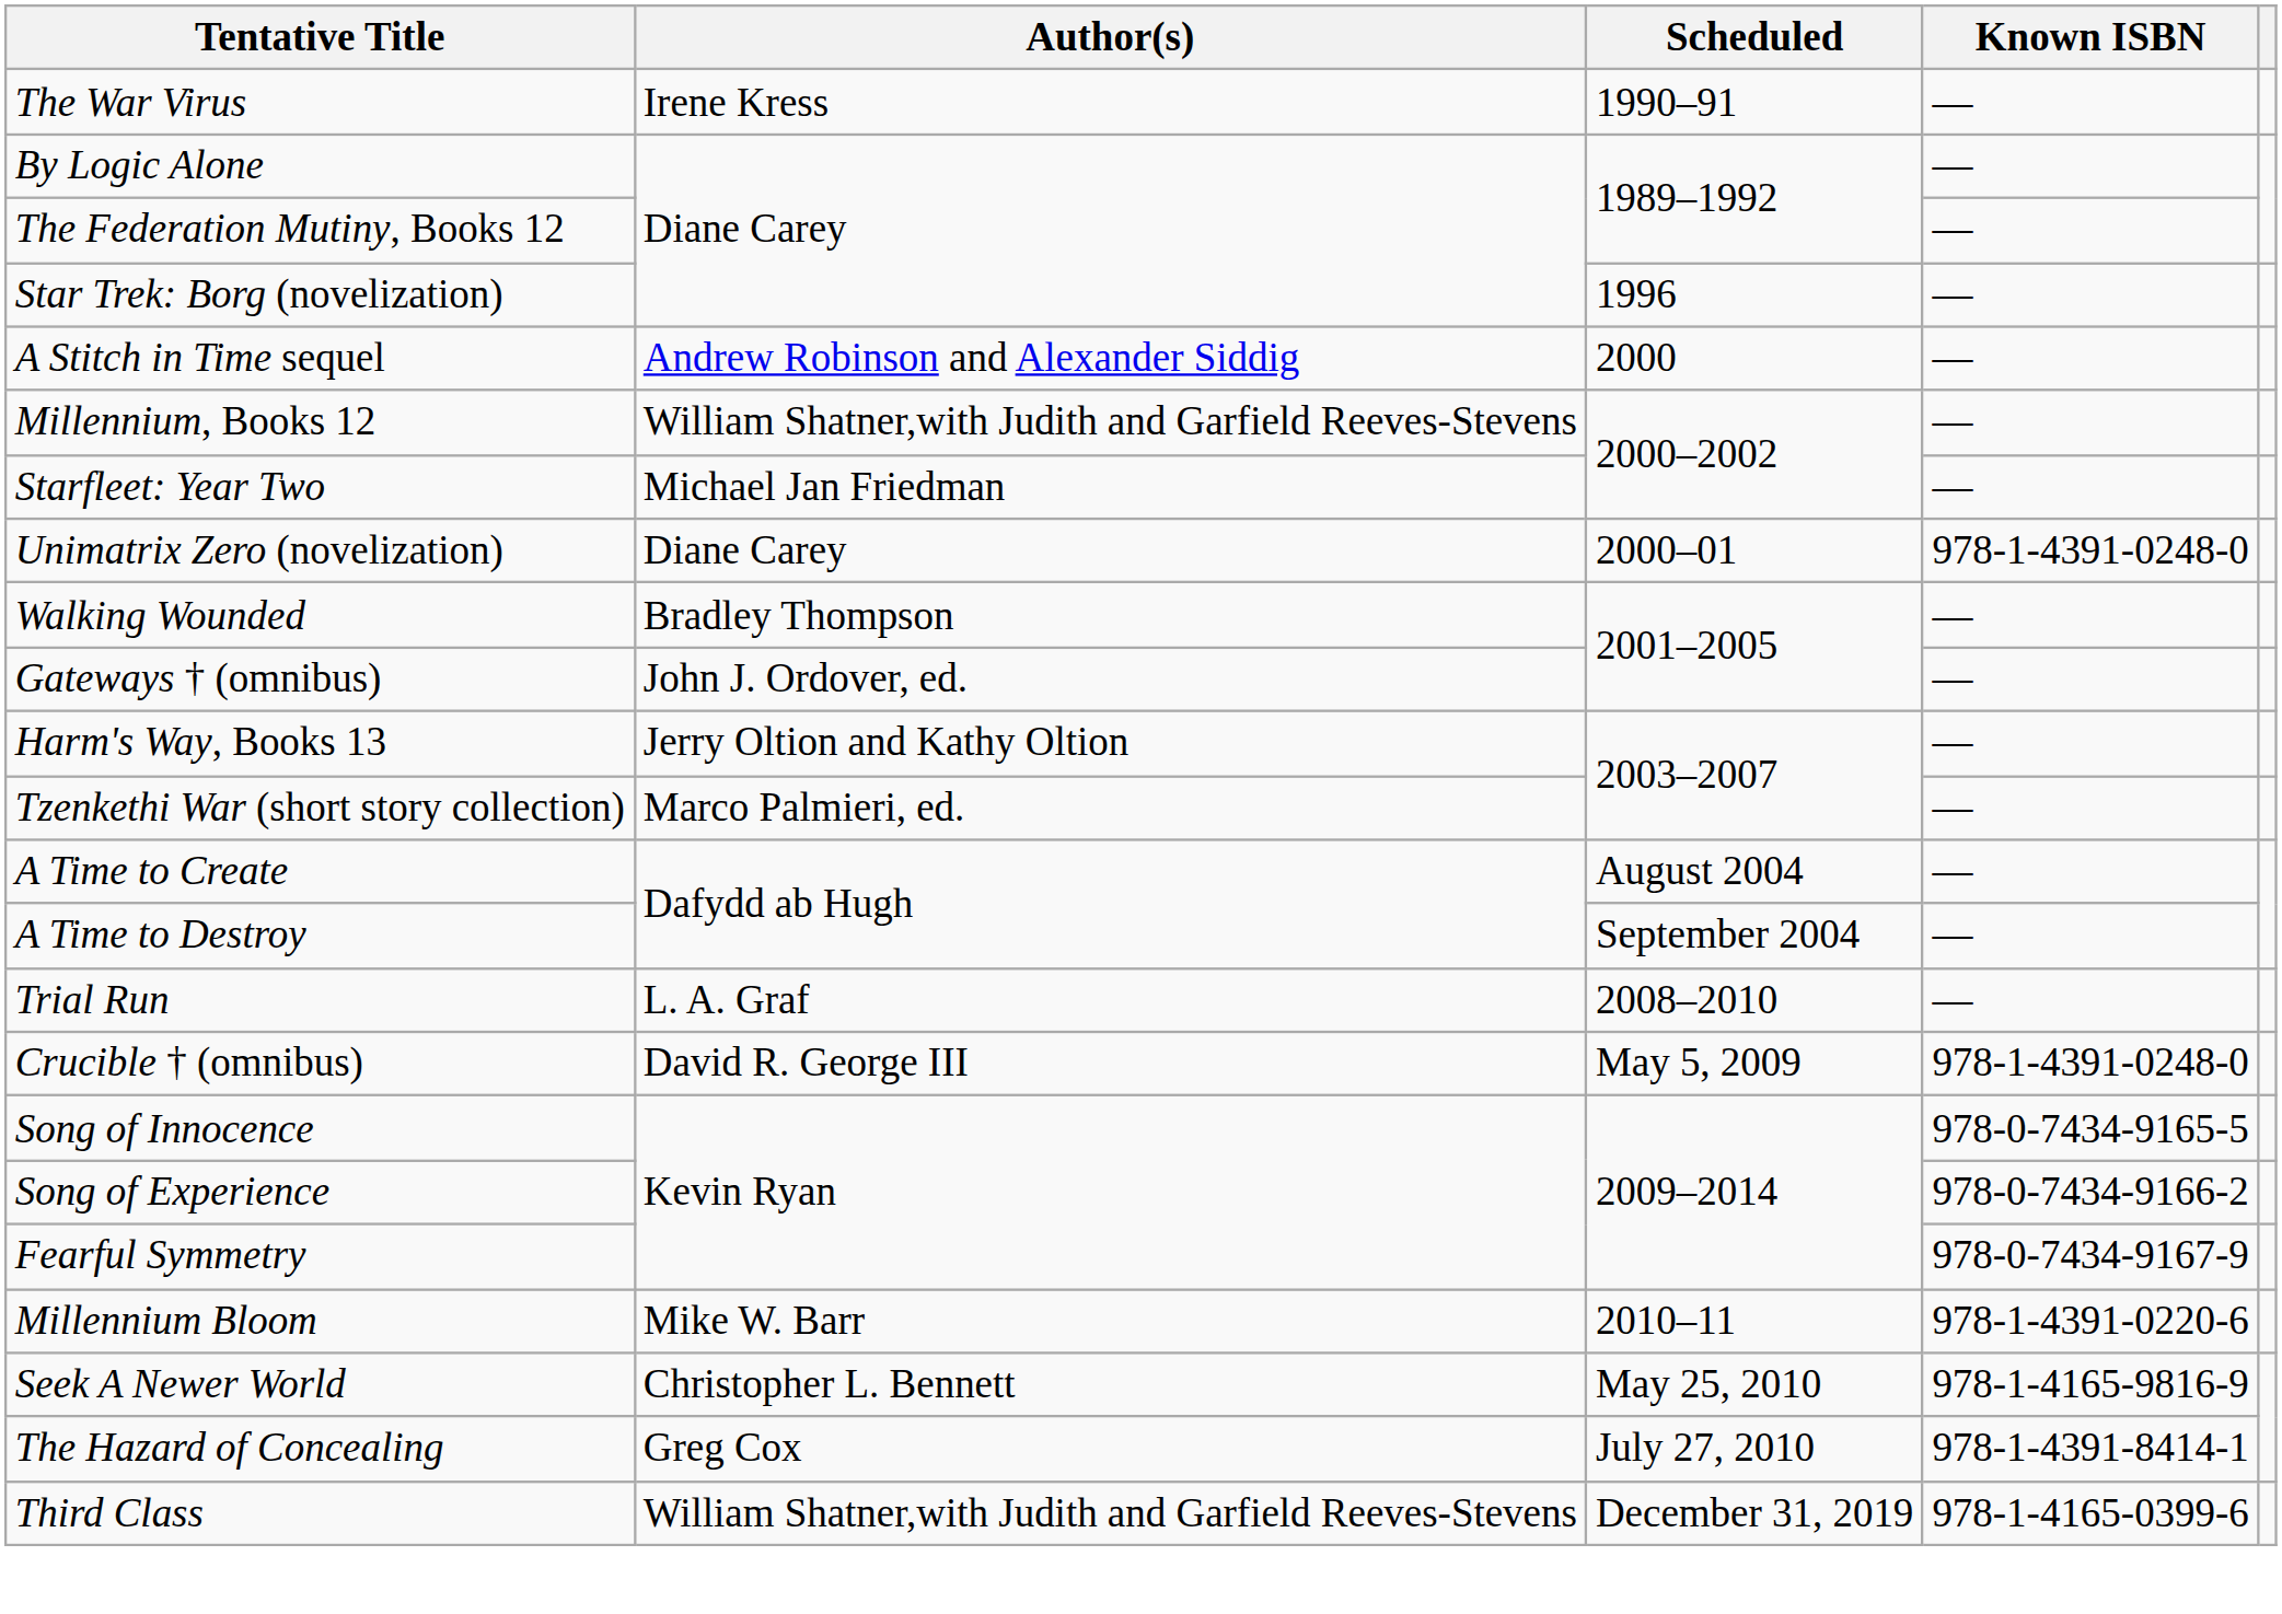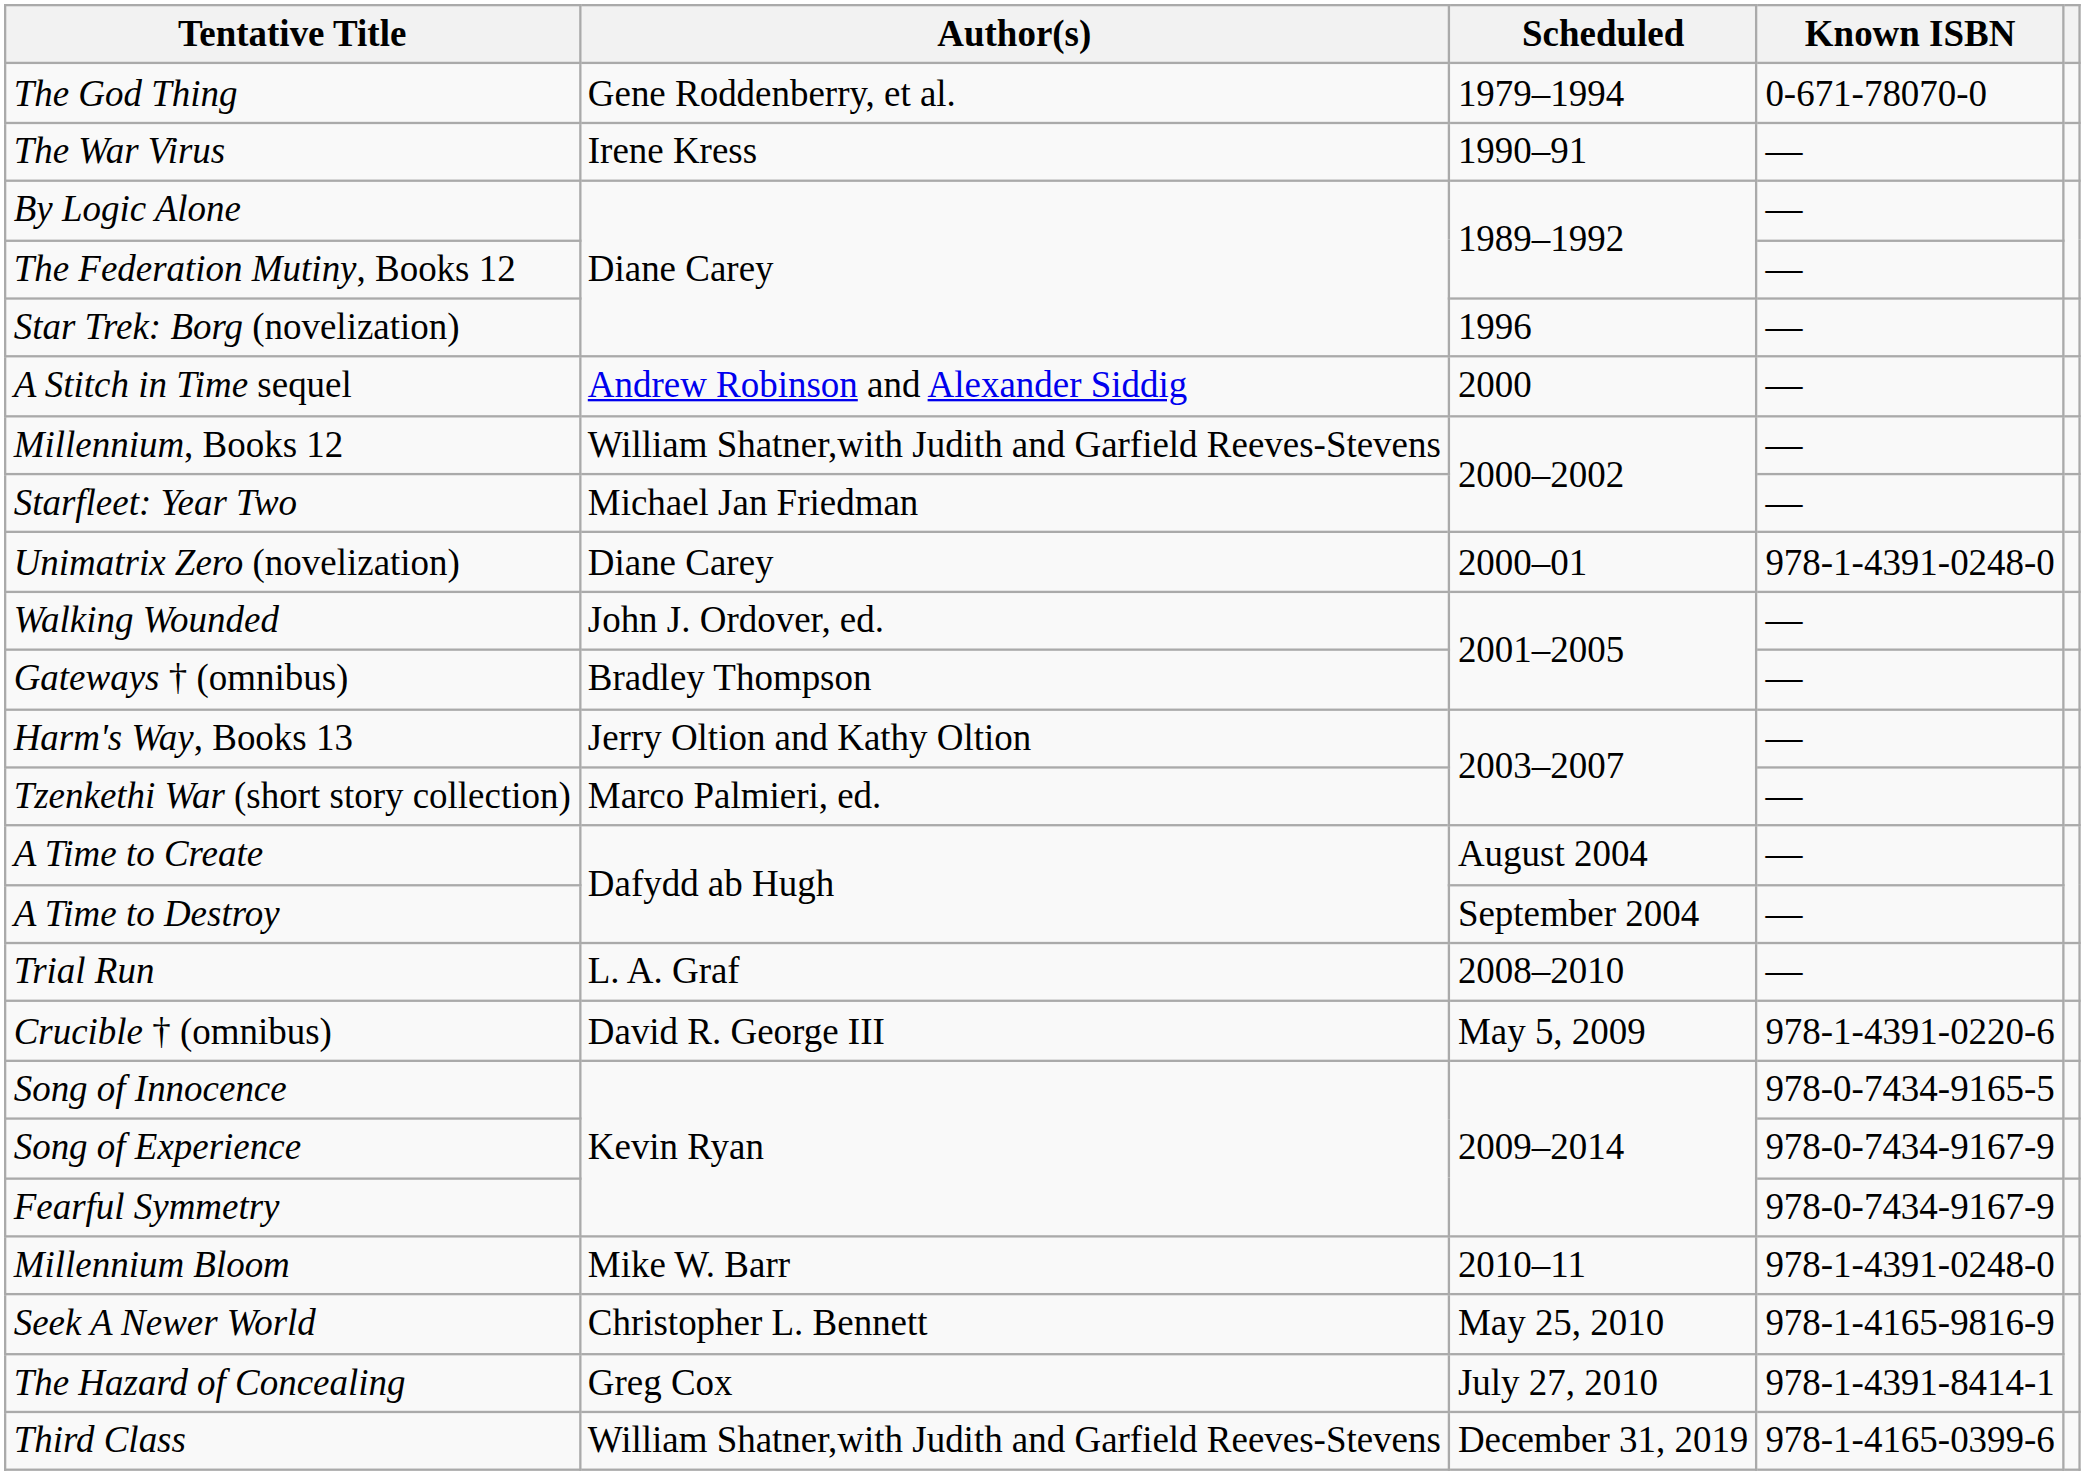+ row: The God Thing | Gene Roddenberry, et al. | 1979–1994 | 0-671-78070-0
Walking Wounded | Author(s): Bradley Thompson -> John J. Ordover, ed.
Gateways † (omnibus) | Author(s): John J. Ordover, ed. -> Bradley Thompson
Crucible † (omnibus) | Known ISBN: 978-1-4391-0248-0 -> 978-1-4391-0220-6
Song of Experience | Known ISBN: 978-0-7434-9166-2 -> 978-0-7434-9167-9
Millennium Bloom | Known ISBN: 978-1-4391-0220-6 -> 978-1-4391-0248-0
